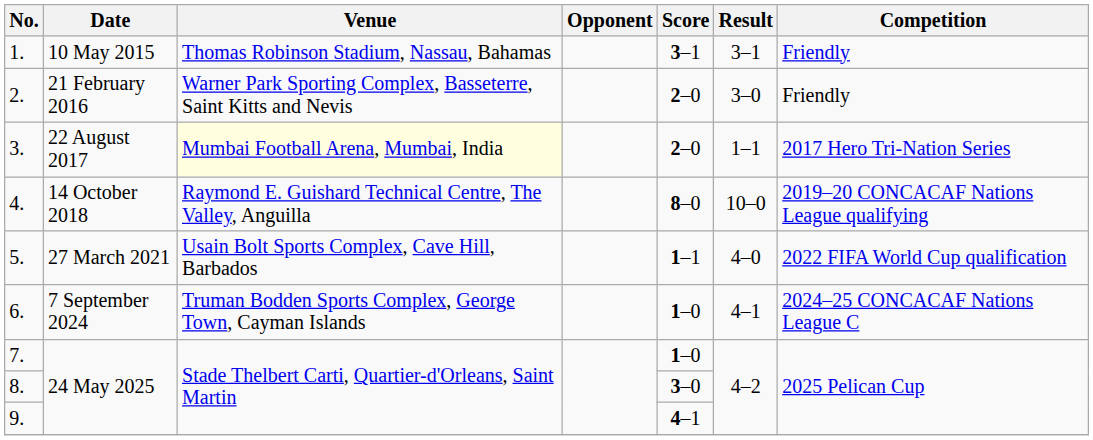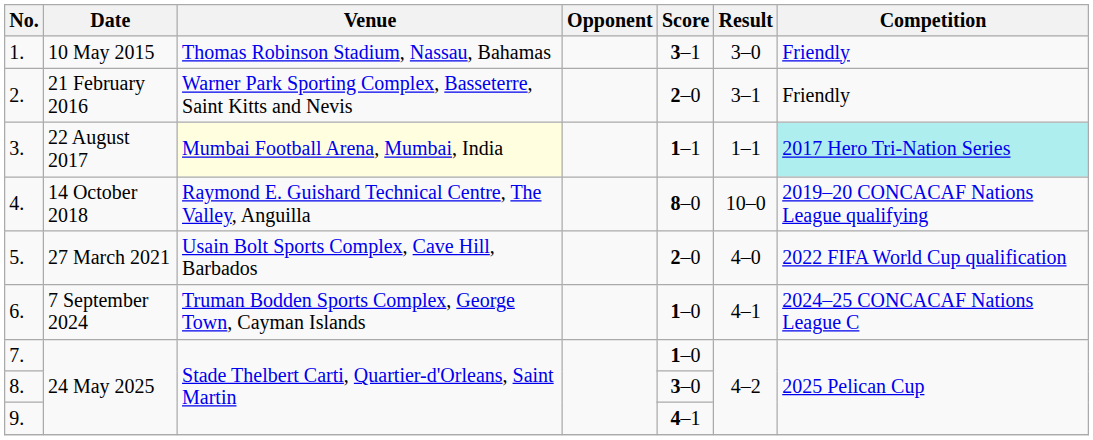1. | Result: 3–1 -> 3–0
2. | Result: 3–0 -> 3–1
3. | Score: 2–0 -> 1–1
3. | Competition: no background -> paleturquoise background
5. | Score: 1–1 -> 2–0
